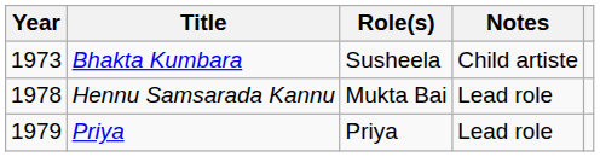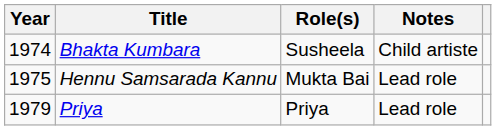Bhakta Kumbara | Year: 1973 -> 1974
Hennu Samsarada Kannu | Year: 1978 -> 1975
